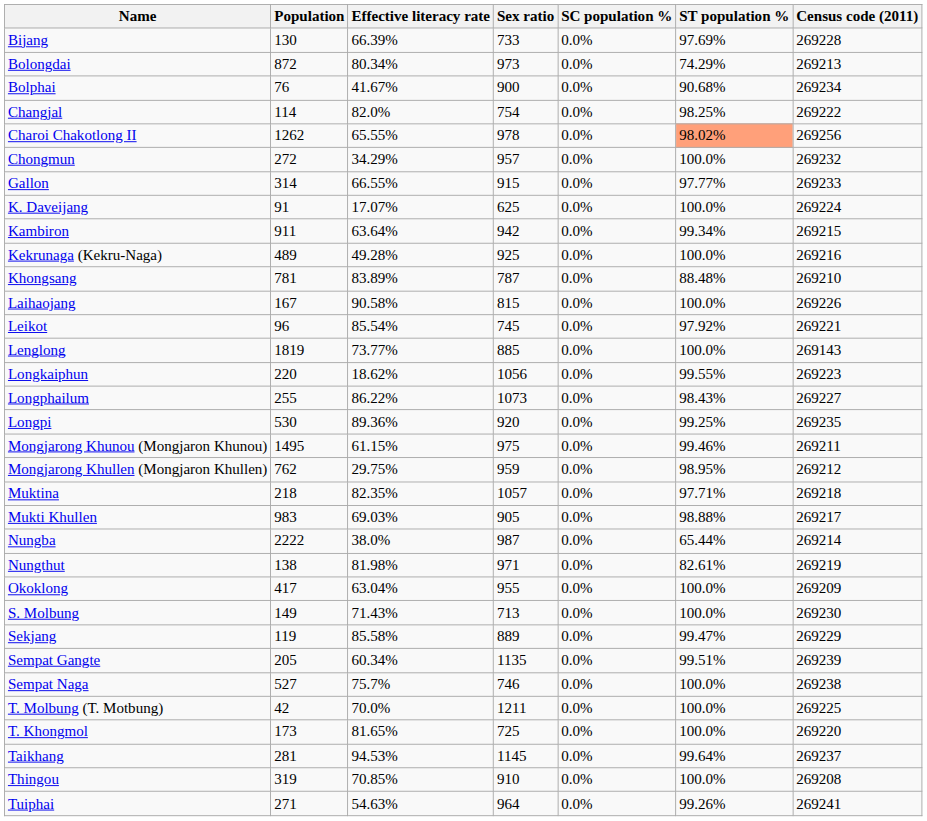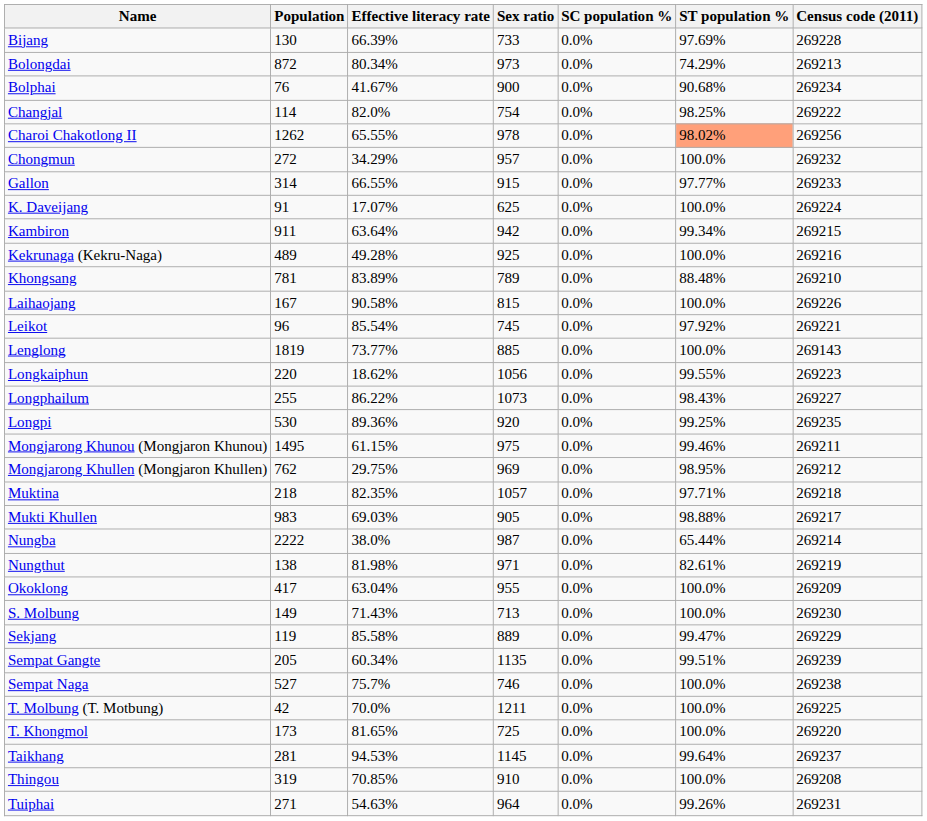Khongsang | Sex ratio: 787 -> 789
Mongjarong Khullen (Mongjaron Khullen) | Sex ratio: 959 -> 969
Tuiphai | Census code (2011): 269241 -> 269231
